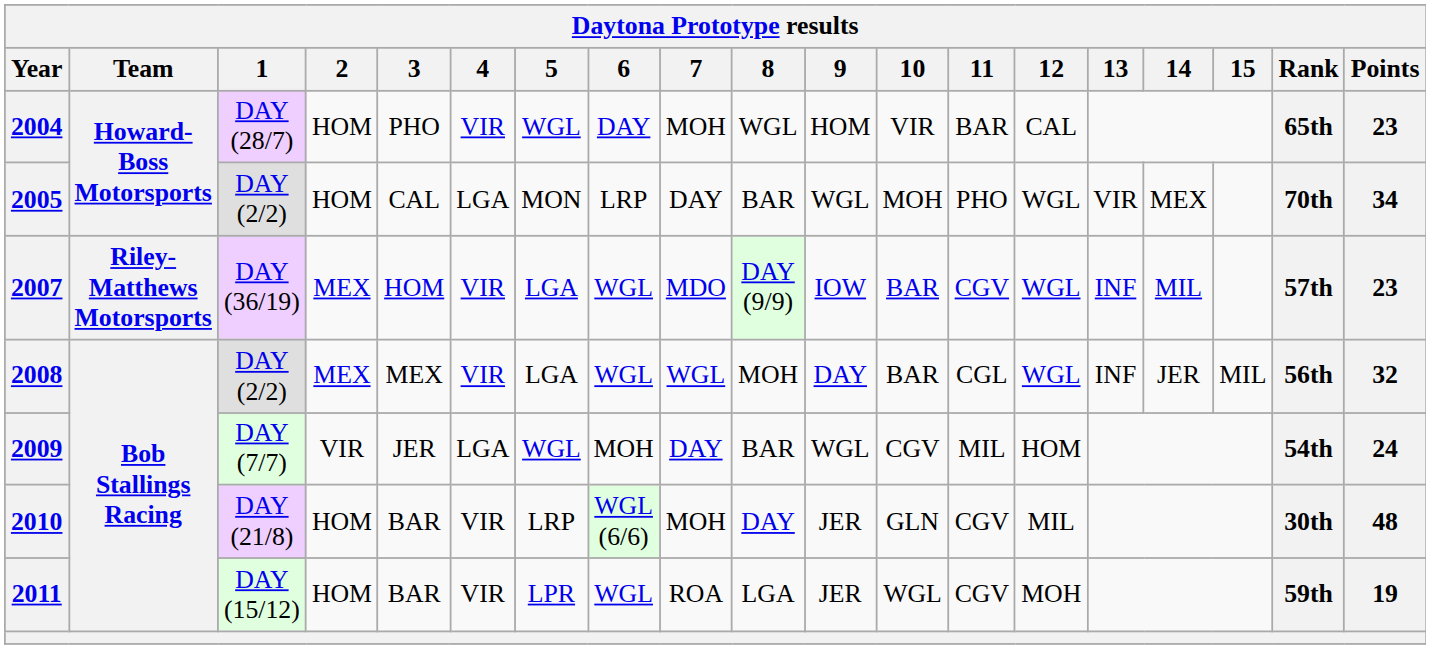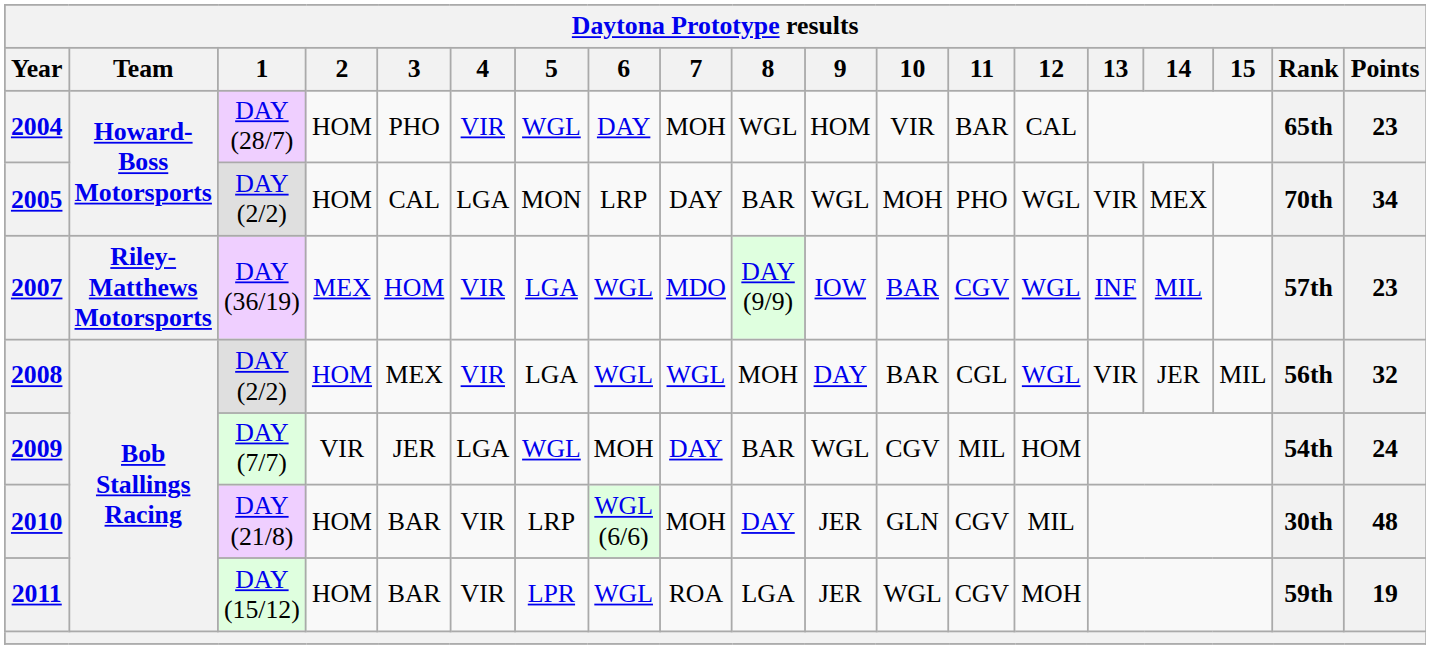2008 | 2: MEX -> HOM
2008 | 13: INF -> VIR
